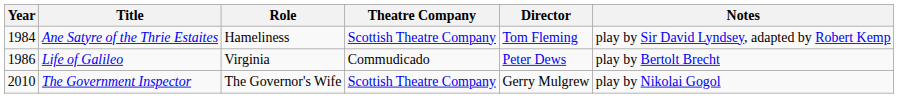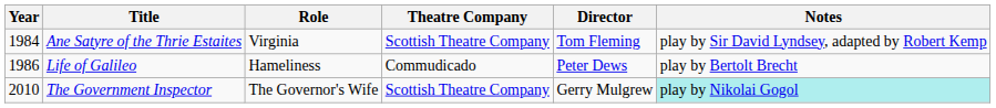Ane Satyre of the Thrie Estaites | Role: Hameliness -> Virginia
Life of Galileo | Role: Virginia -> Hameliness
The Government Inspector | Notes: no background -> paleturquoise background
